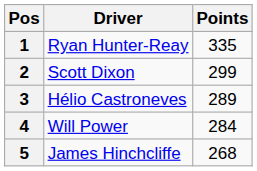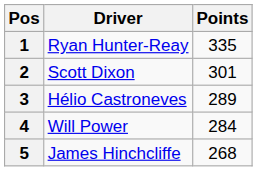2 | Points: 299 -> 301
